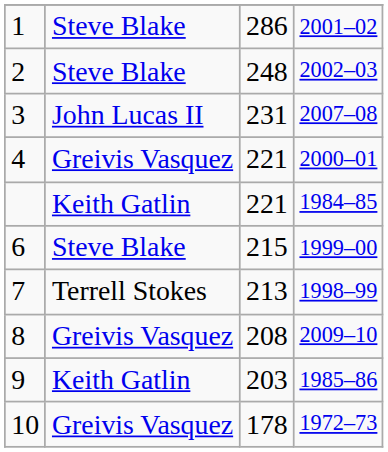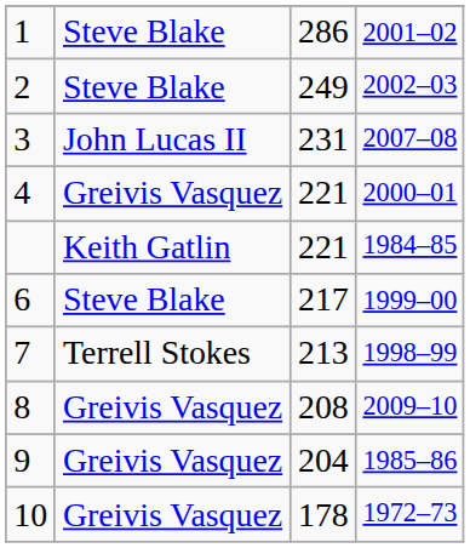2 | column 3: 248 -> 249
6 | column 3: 215 -> 217
9 | column 2: Keith Gatlin -> Greivis Vasquez
9 | column 3: 203 -> 204
